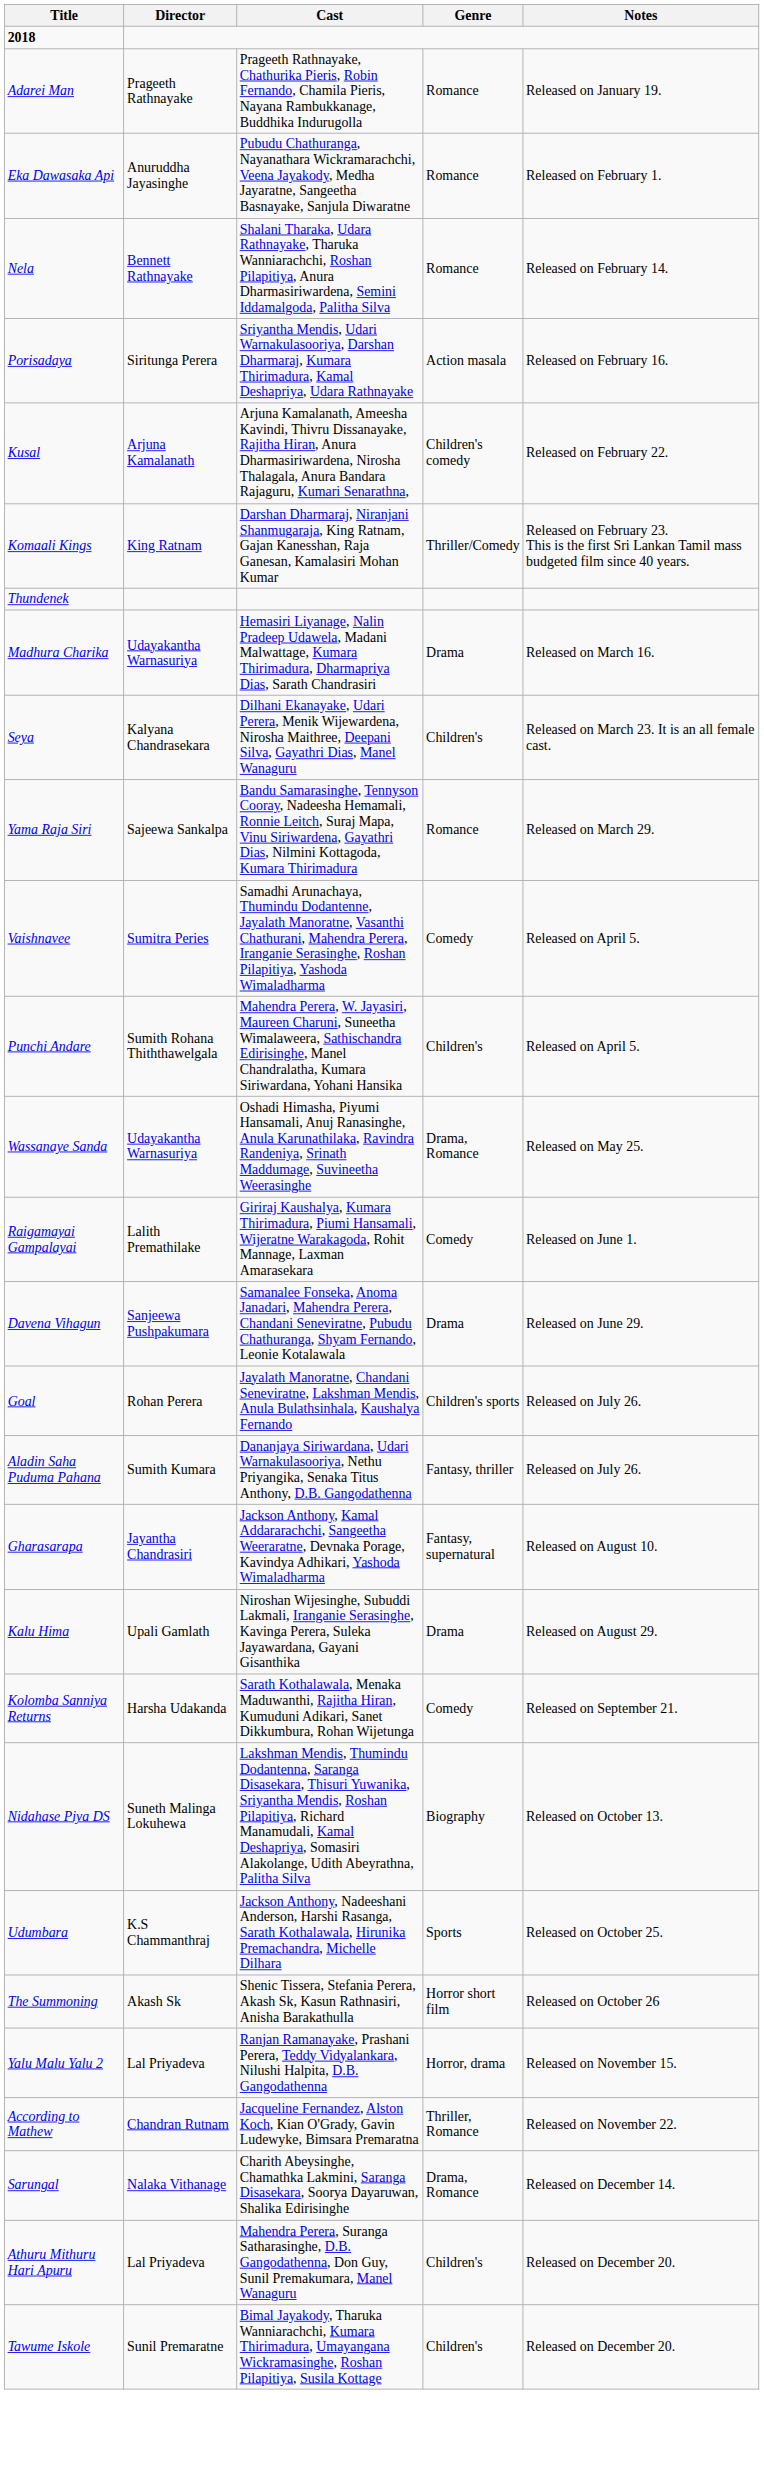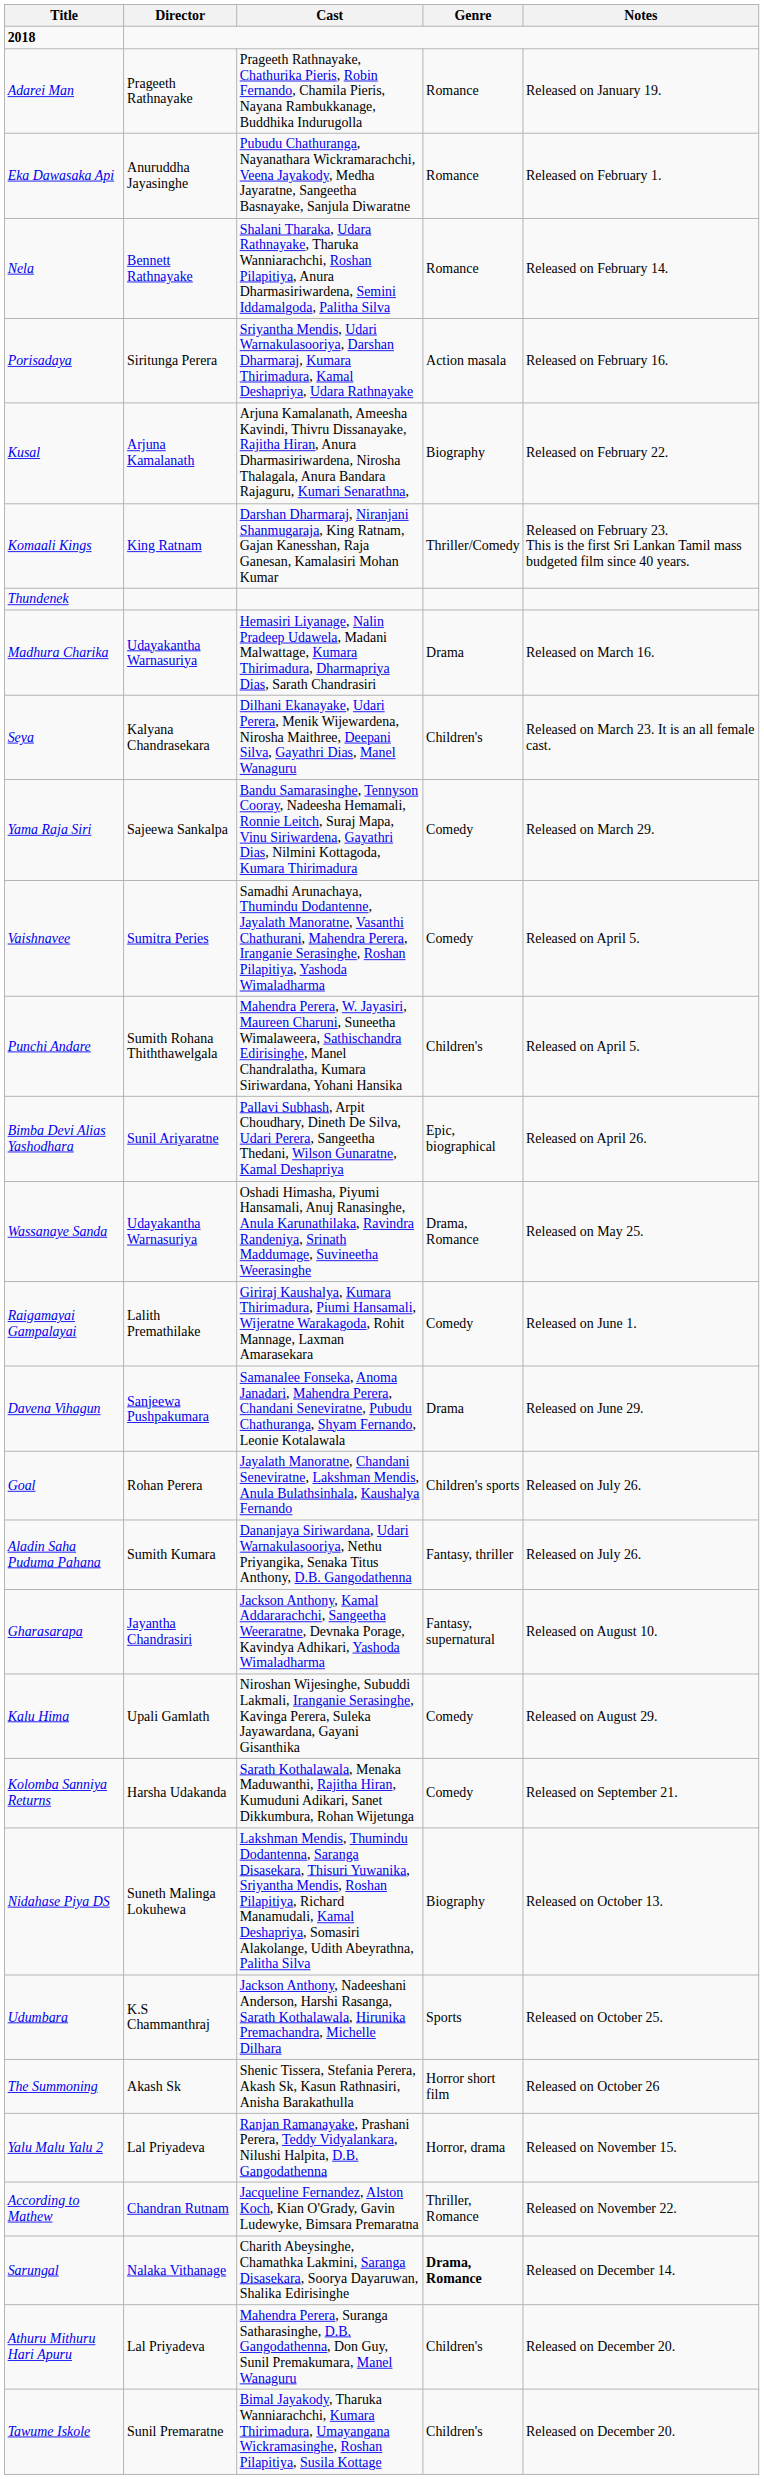Kusal | Genre: Children's comedy -> Biography
Yama Raja Siri | Genre: Romance -> Comedy
+ row: Bimba Devi Alias Yashodhara | Sunil Ariyaratne | Pallavi Subhash, Arpit Choudhary, Dineth De Silva, Udari Perera, Sangeetha Thedani, Wilson Gunaratne, Kamal Deshapriya | Epic, biographical | Released on April 26.
Kalu Hima | Genre: Drama -> Comedy
Sarungal | Genre: normal -> bold
